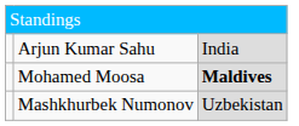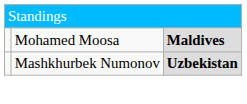- row: Arjun Kumar Sahu | India
Mashkhurbek Numonov | column 3: normal -> bold
